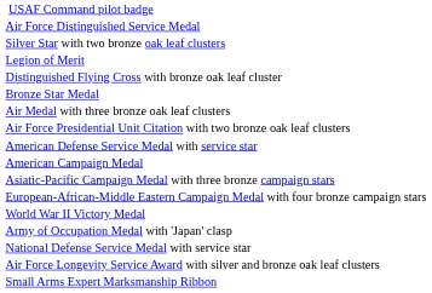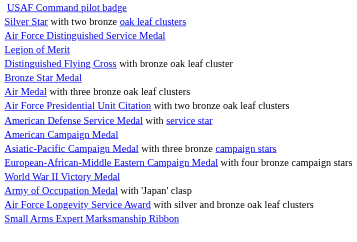rows swapped: Air Force Distinguished Service Medal <-> Silver Star with two bronze oak leaf clusters
- row: National Defense Service Medal with service star
